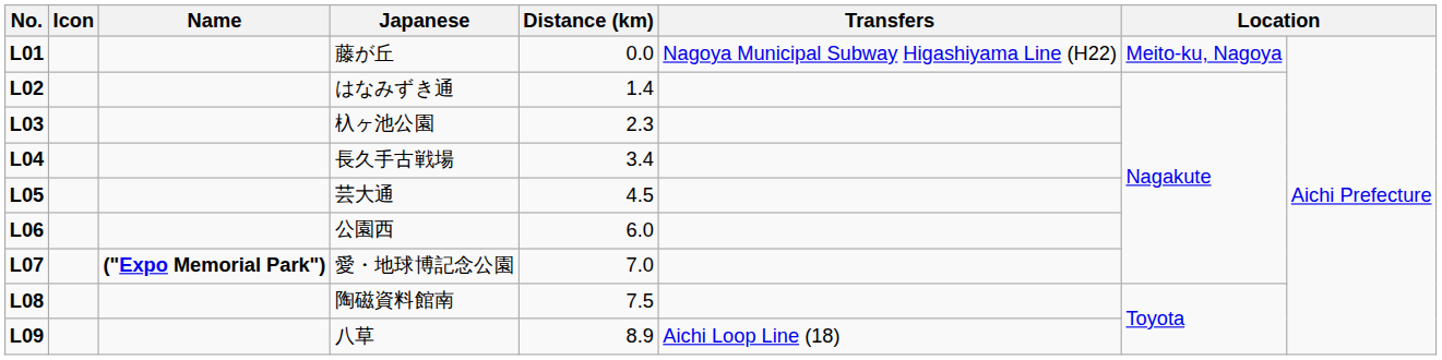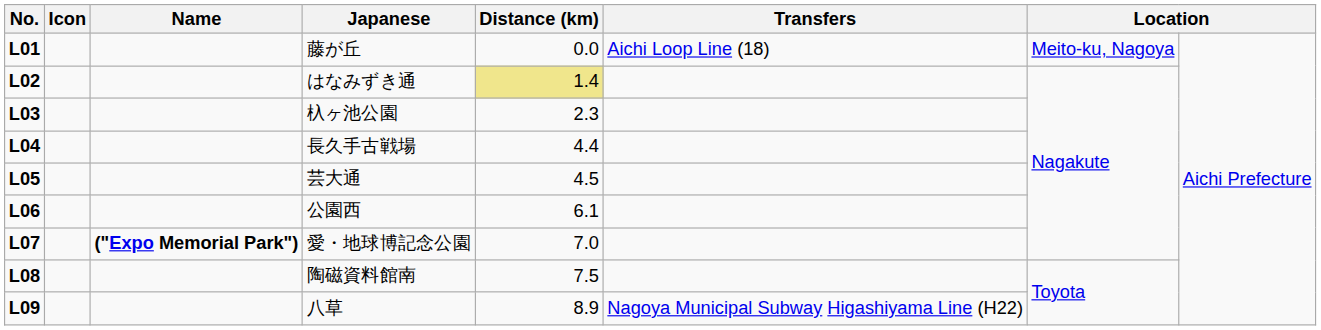藤が丘 | Transfers: Nagoya Municipal Subway Higashiyama Line (H22) -> Aichi Loop Line (18)
はなみずき通 | Distance (km): no background -> khaki background
長久手古戦場 | Distance (km): 3.4 -> 4.4
公園西 | Distance (km): 6.0 -> 6.1
八草 | Transfers: Aichi Loop Line (18) -> Nagoya Municipal Subway Higashiyama Line (H22)
